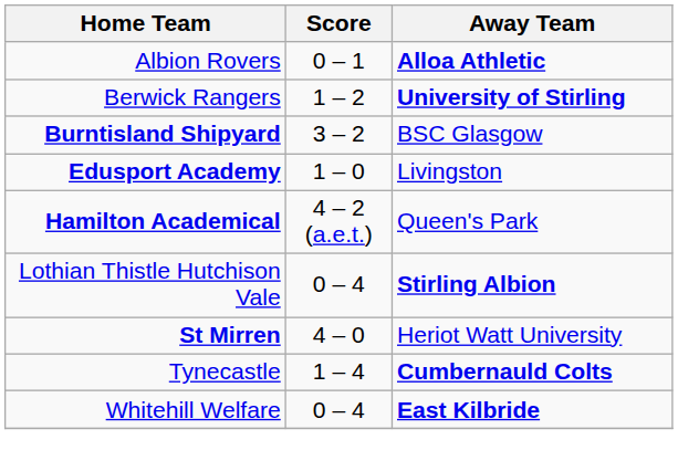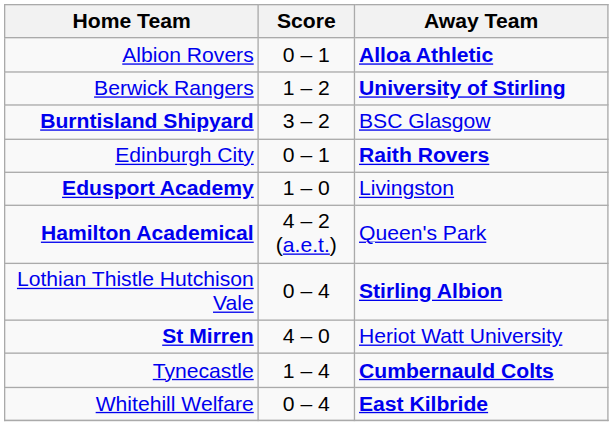+ row: Edinburgh City | 0 – 1 | Raith Rovers
